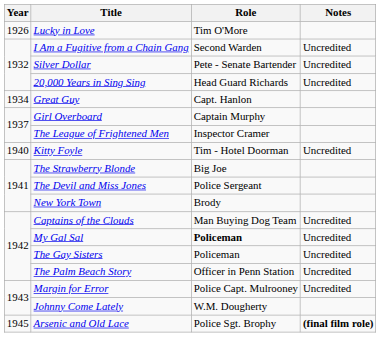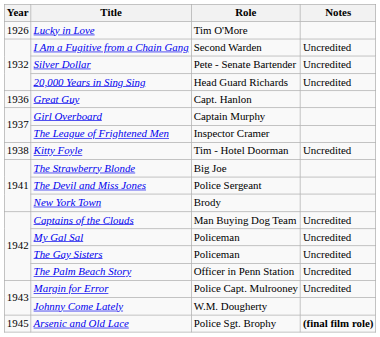Great Guy | Year: 1934 -> 1936
Kitty Foyle | Year: 1940 -> 1938
My Gal Sal | Role: bold -> normal
